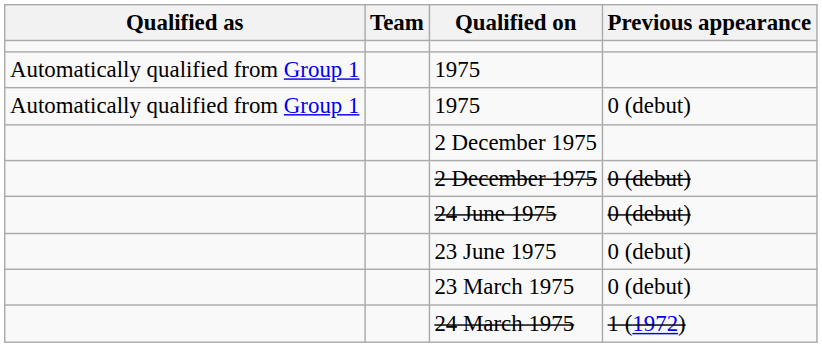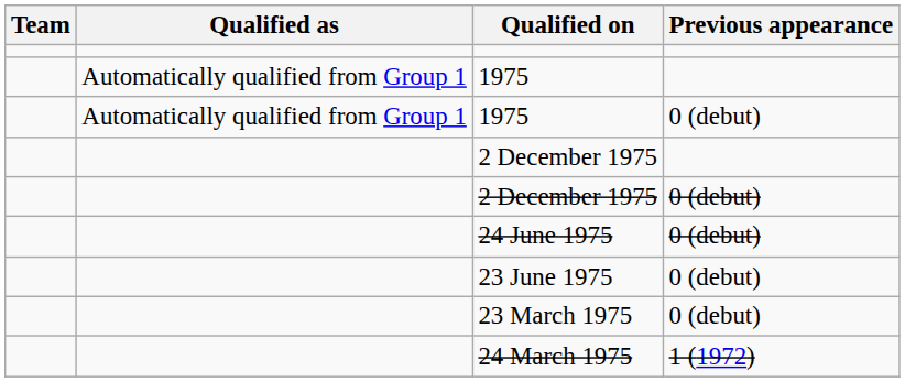columns swapped: Team <-> Qualified as
